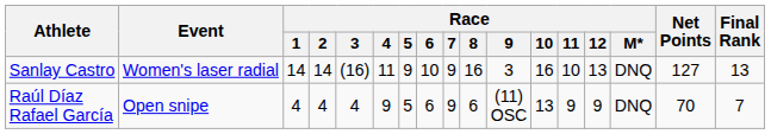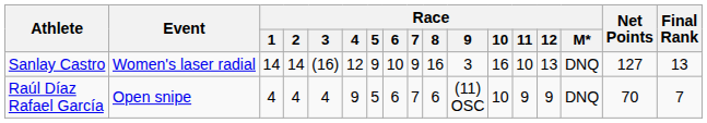Sanlay Castro | Race / 4: 11 -> 12
Raúl Díaz Rafael García | Race / 7: 9 -> 7
Raúl Díaz Rafael García | Race / 10: 13 -> 10
